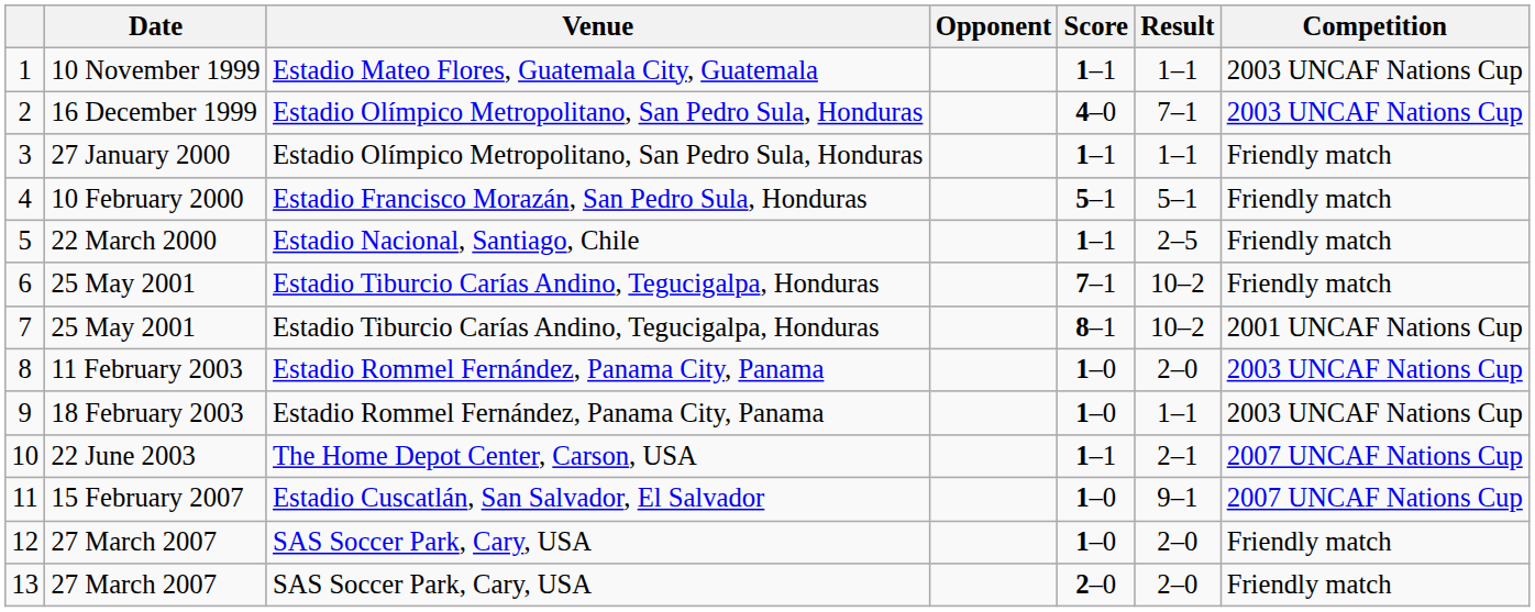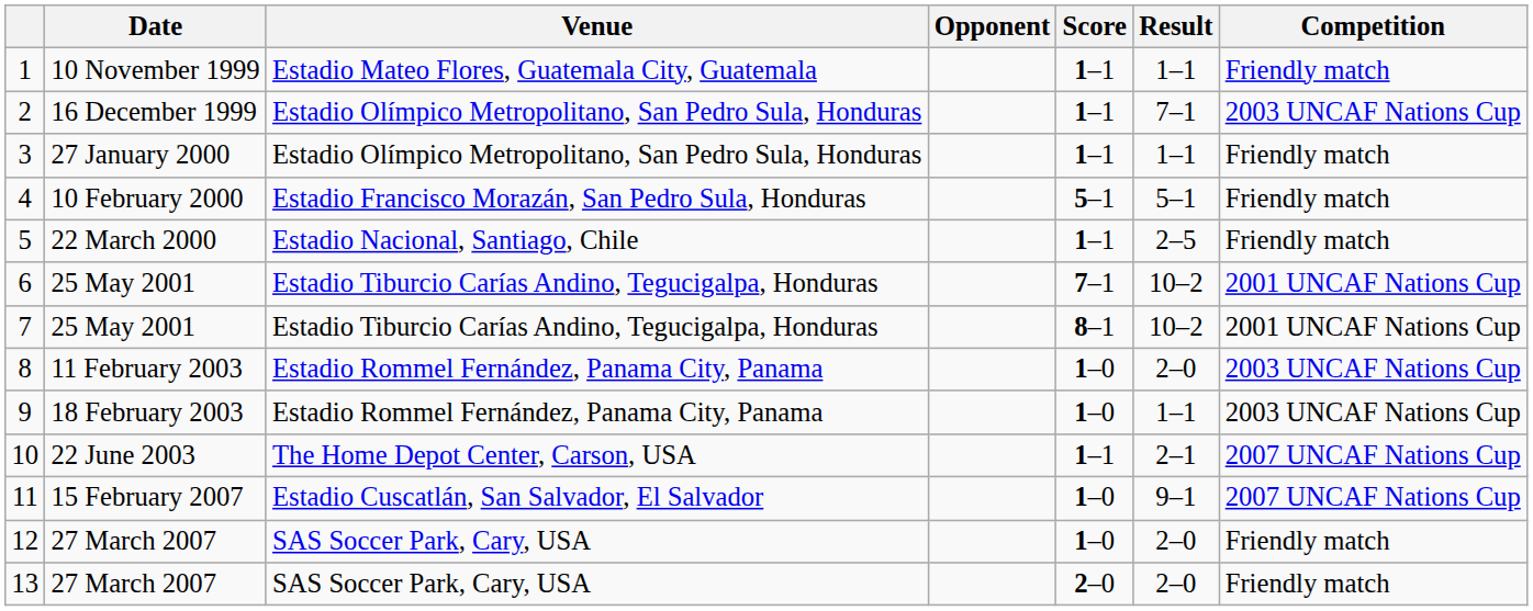1 | Competition: 2003 UNCAF Nations Cup -> Friendly match
2 | Score: 4–0 -> 1–1
6 | Competition: Friendly match -> 2001 UNCAF Nations Cup
